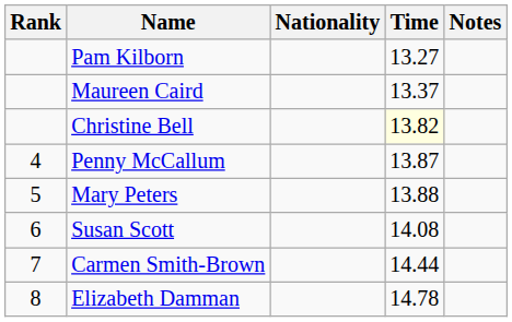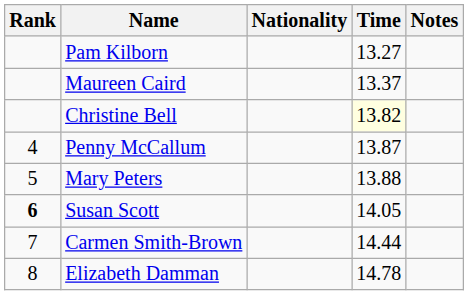Susan Scott | Rank: normal -> bold
Susan Scott | Time: 14.08 -> 14.05
